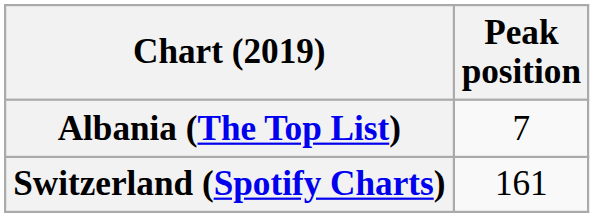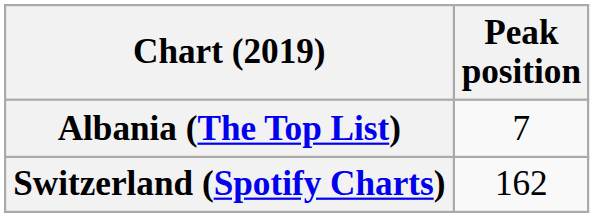Switzerland (Spotify Charts) | Peak position: 161 -> 162
